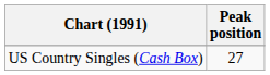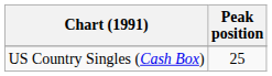US Country Singles (Cash Box) | Peak position: 27 -> 25
